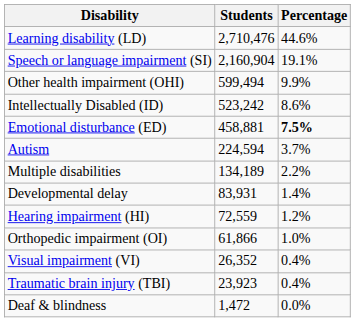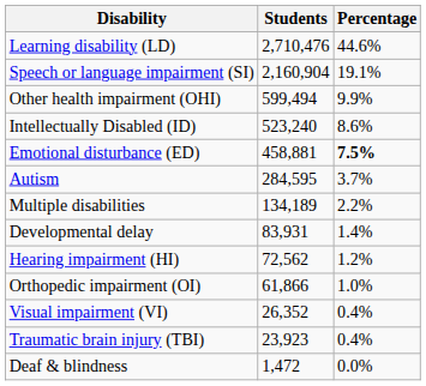Intellectually Disabled (ID) | Students: 523,242 -> 523,240
Autism | Students: 224,594 -> 284,595
Hearing impairment (HI) | Students: 72,559 -> 72,562
